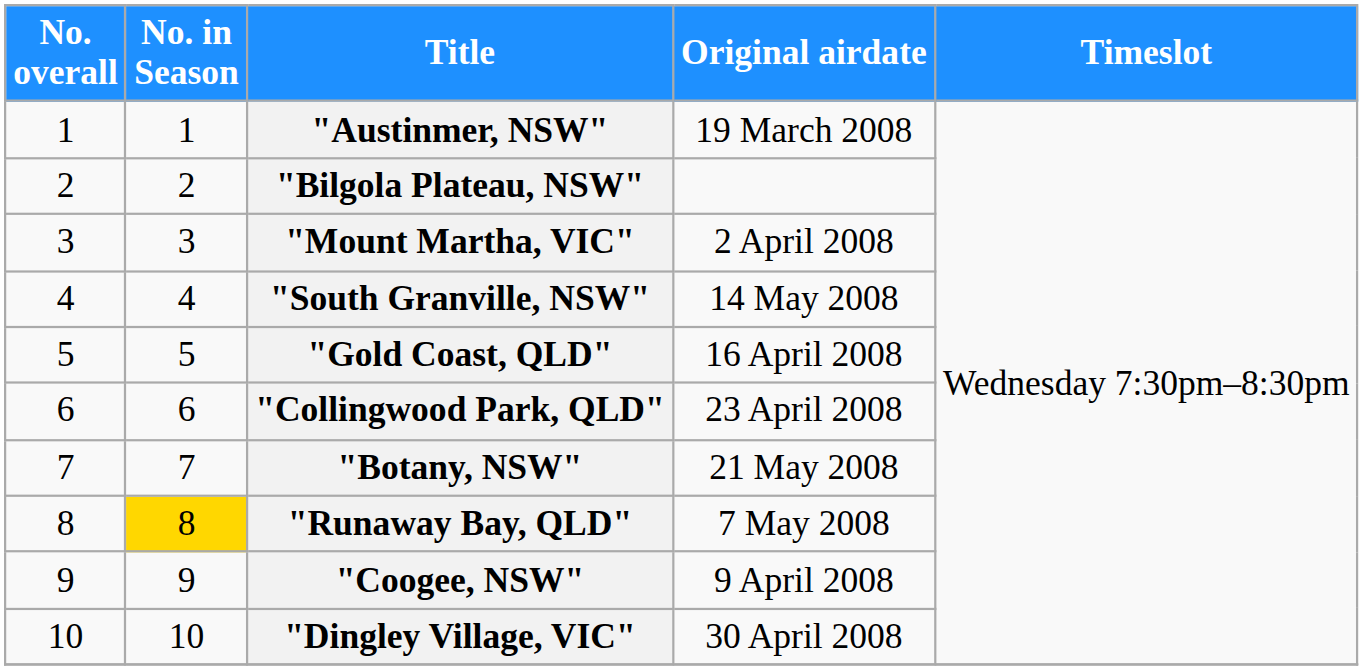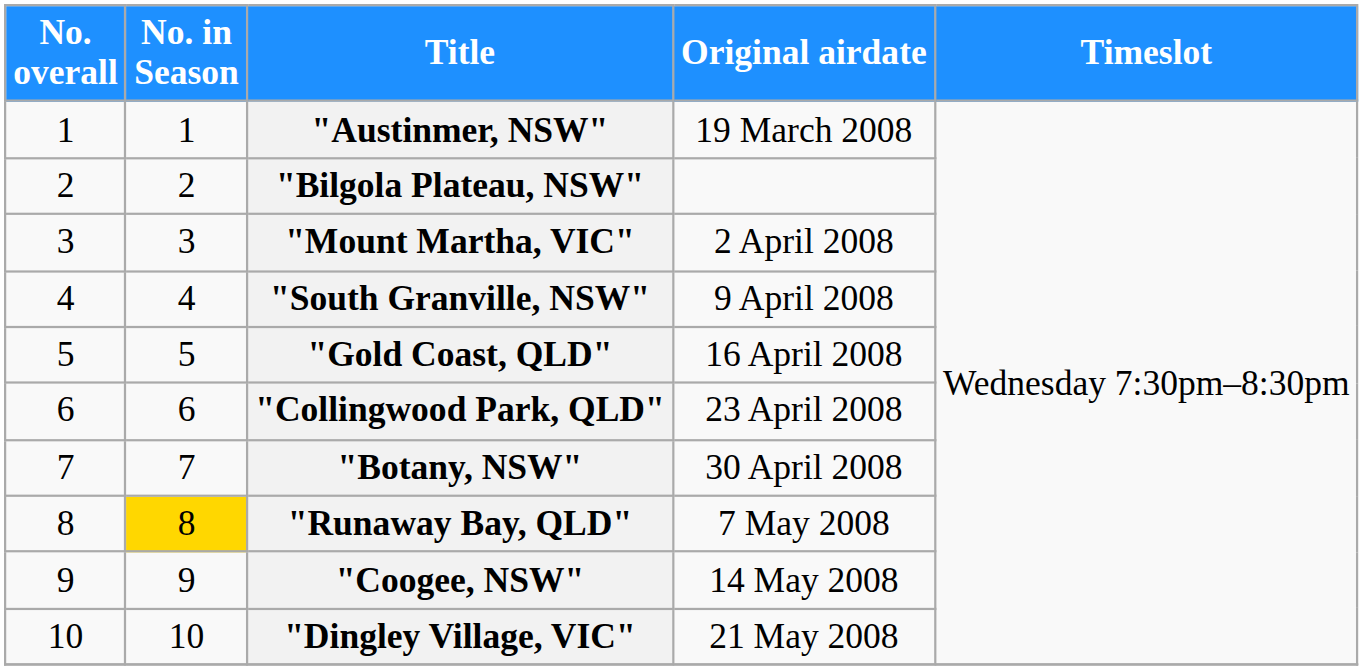"South Granville, NSW" | Original airdate: 14 May 2008 -> 9 April 2008
"Botany, NSW" | Original airdate: 21 May 2008 -> 30 April 2008
"Coogee, NSW" | Original airdate: 9 April 2008 -> 14 May 2008
"Dingley Village, VIC" | Original airdate: 30 April 2008 -> 21 May 2008
